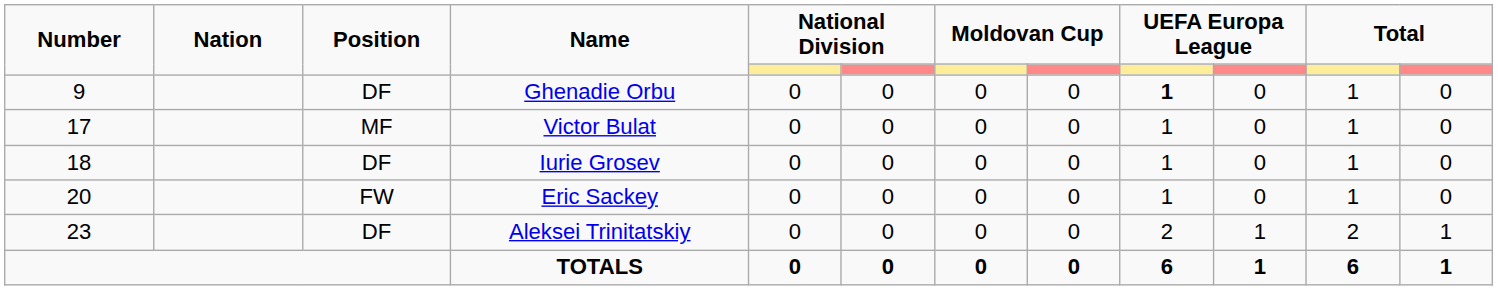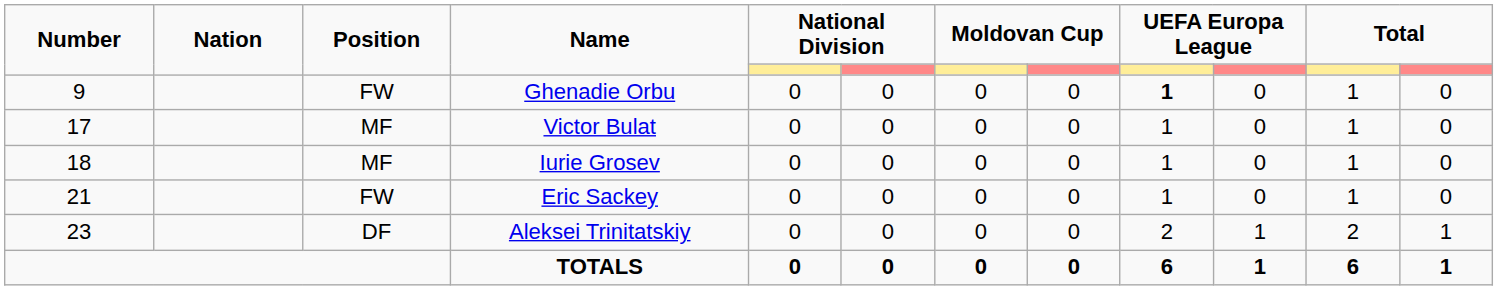Ghenadie Orbu | Position: DF -> FW
Iurie Grosev | Position: DF -> MF
Eric Sackey | Number: 20 -> 21
